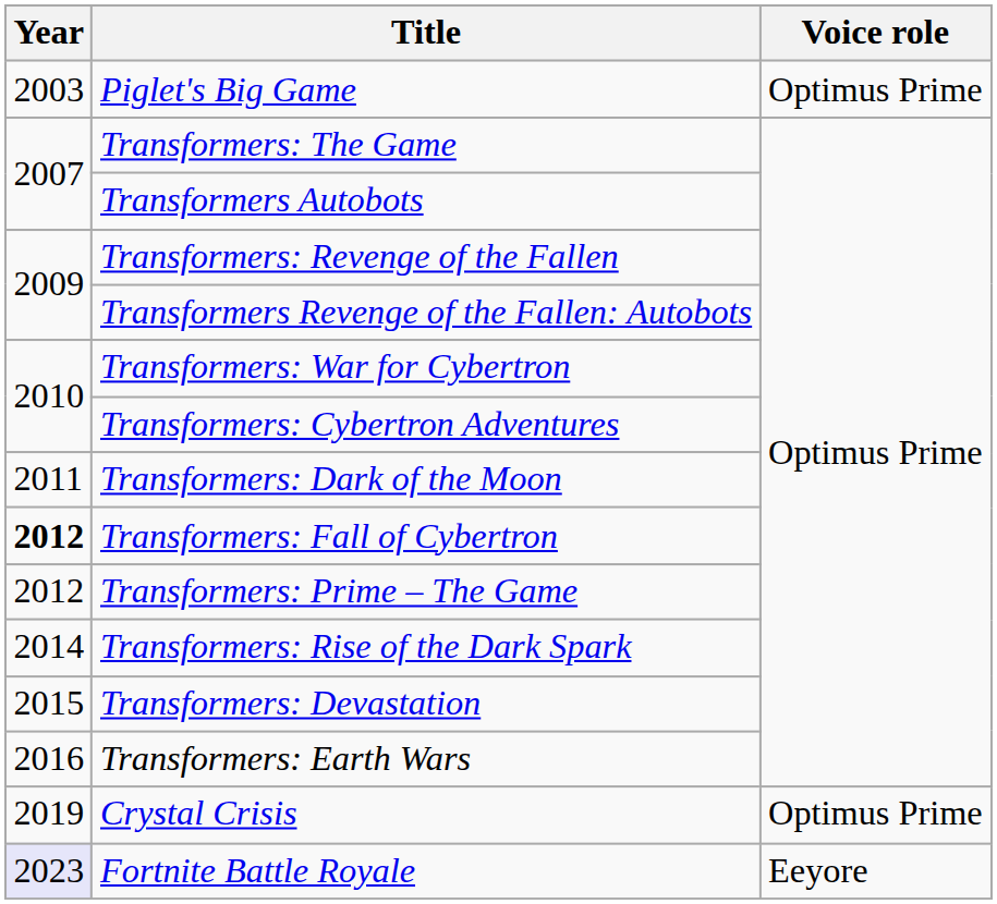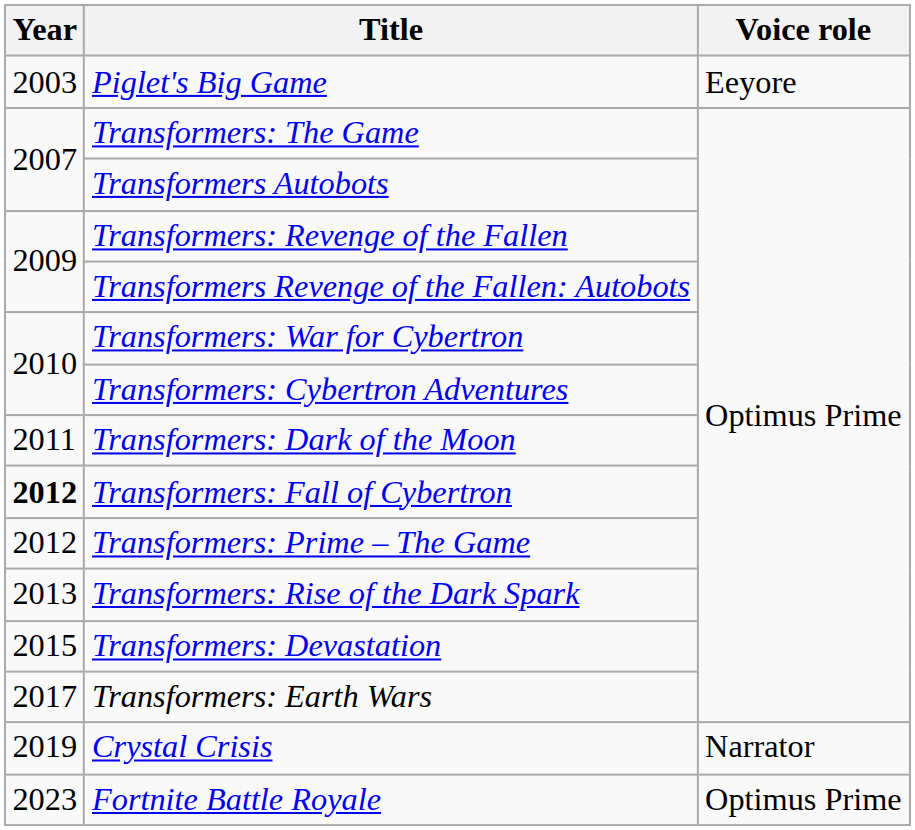Piglet's Big Game | Voice role: Optimus Prime -> Eeyore
Transformers: Rise of the Dark Spark | Year: 2014 -> 2013
Transformers: Earth Wars | Year: 2016 -> 2017
Crystal Crisis | Voice role: Optimus Prime -> Narrator
Fortnite Battle Royale | Year: lavender background -> no background
Fortnite Battle Royale | Voice role: Eeyore -> Optimus Prime
